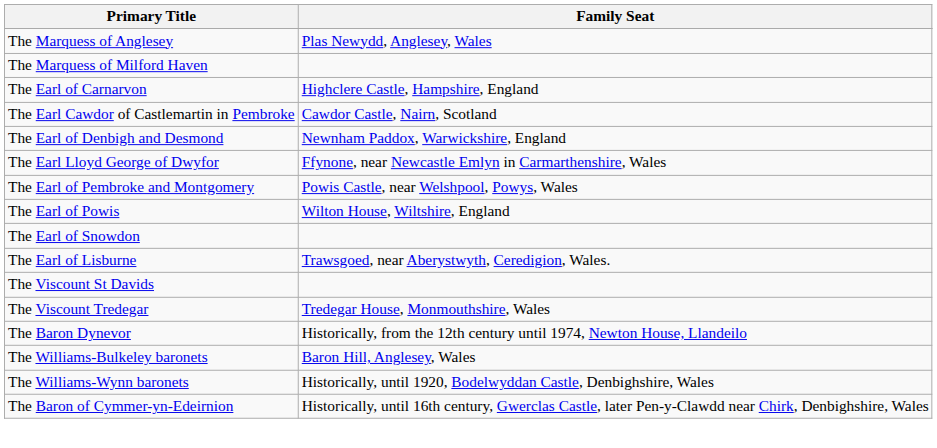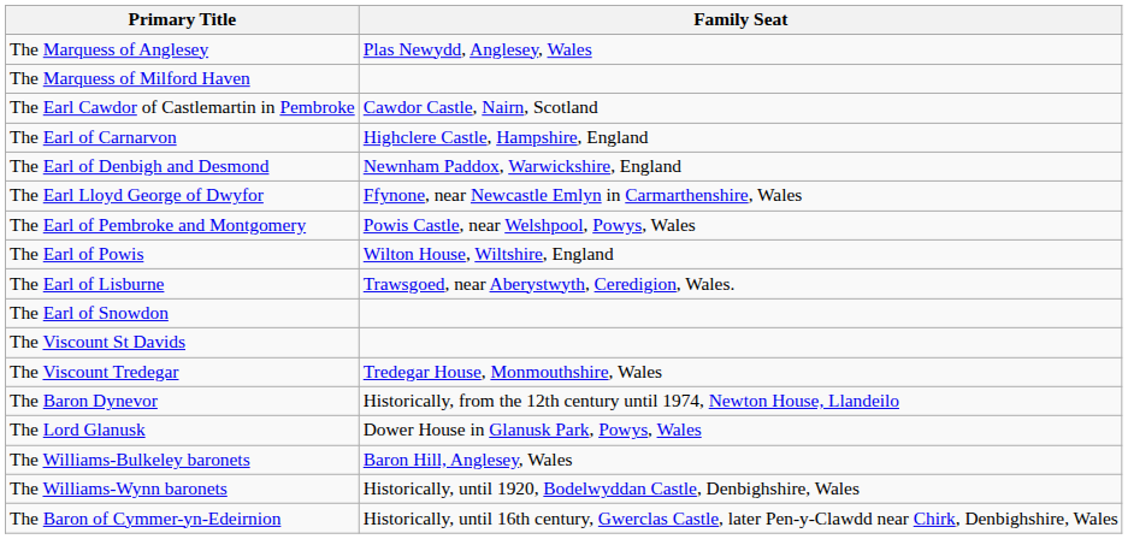rows swapped: The Earl of Carnarvon <-> The Earl Cawdor of Castlemartin in Pembroke
rows swapped: The Earl of Snowdon <-> The Earl of Lisburne
+ row: The Lord Glanusk | Dower House in Glanusk Park, Powys, Wales
